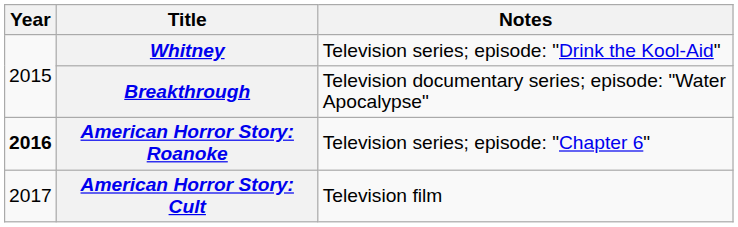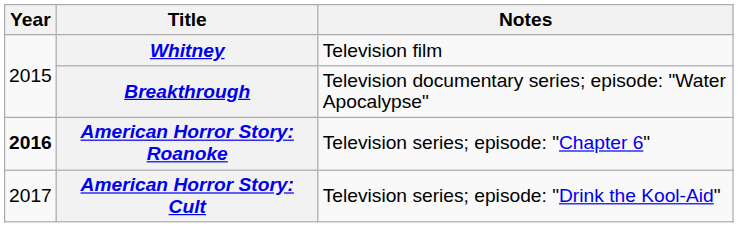Whitney | Notes: Television series; episode: "Drink the Kool-Aid" -> Television film
American Horror Story: Cult | Notes: Television film -> Television series; episode: "Drink the Kool-Aid"
